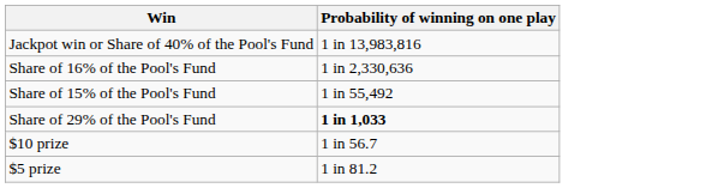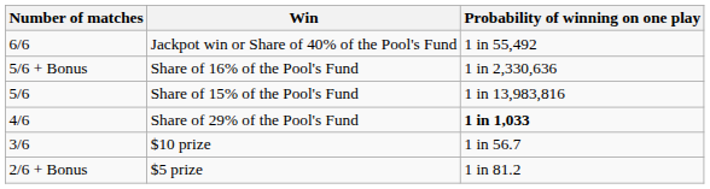+ column: Number of matches | 6/6 | 5/6 + Bonus | 5/6 | 4/6 | 3/6 | 2/6 + Bonus
Jackpot win or Share of 40% of the Pool's Fund | Probability of winning on one play: 1 in 13,983,816 -> 1 in 55,492
Share of 15% of the Pool's Fund | Probability of winning on one play: 1 in 55,492 -> 1 in 13,983,816
